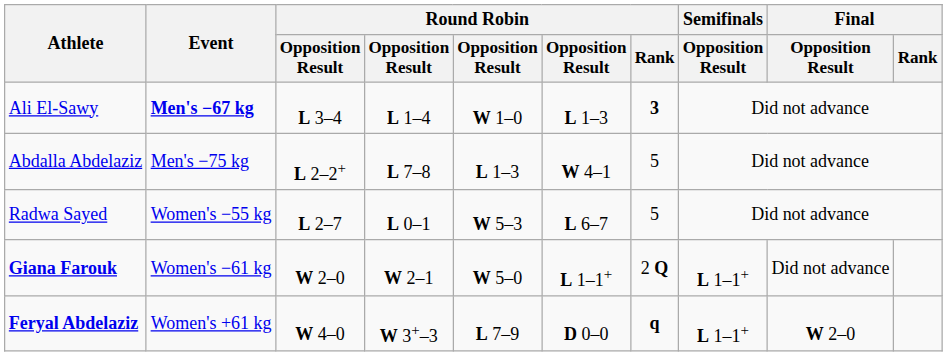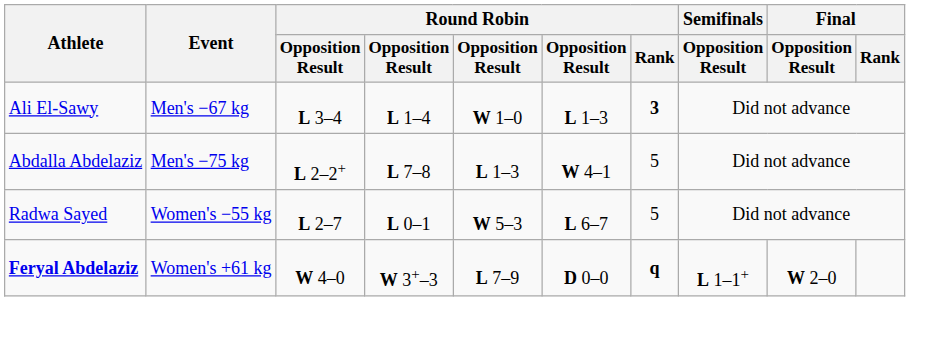Ali El-Sawy | Event: bold -> normal
- row: Giana Farouk | Women's −61 kg | W 2–0 | W 2–1 | W 5–0 | L 1–1+ | 2 Q | L 1–1+ | Did not advance
